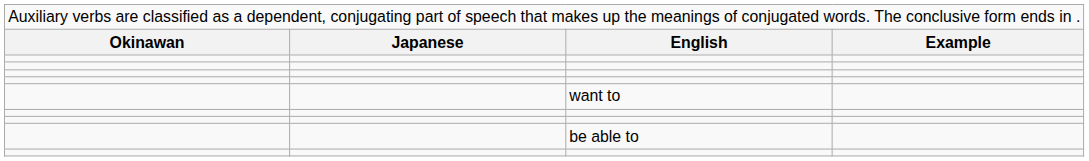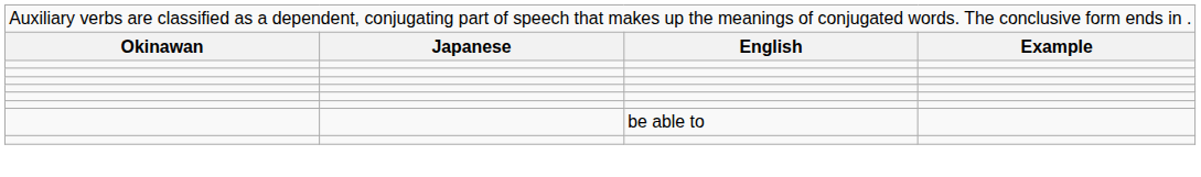- row: want to
